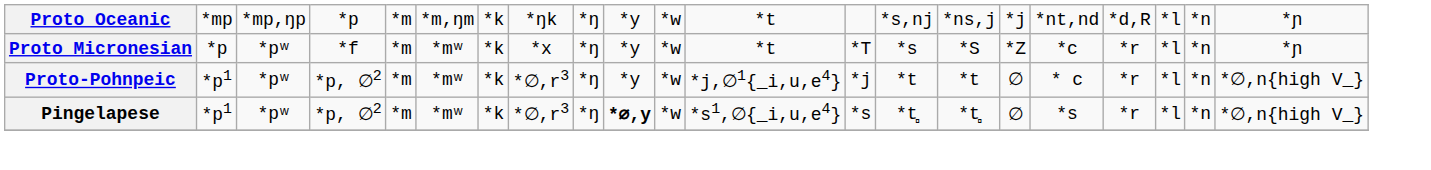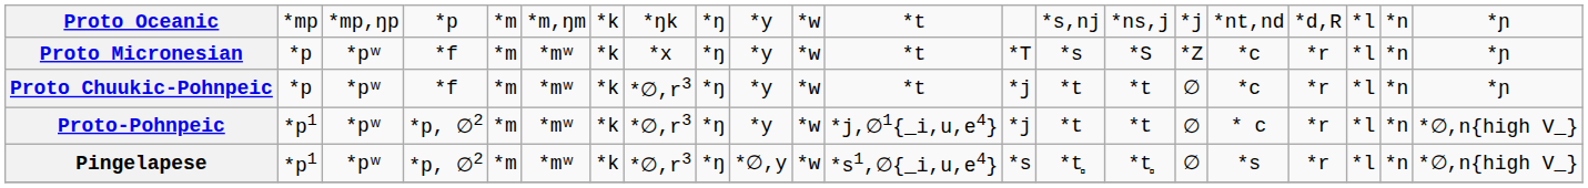+ row: Proto Chuukic-Pohnpeic | *p | *pʷ | *f | *m | *mʷ | *k | *∅,r3 | *ŋ | *y | *w | *t | *j | *t | *t | ∅ | *c | *r | *l | *n | *ɲ
Pingelapese | column 10: bold -> normal
